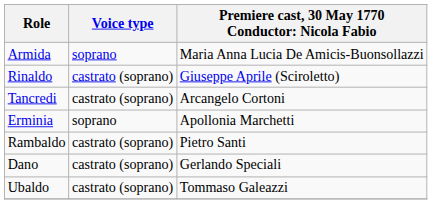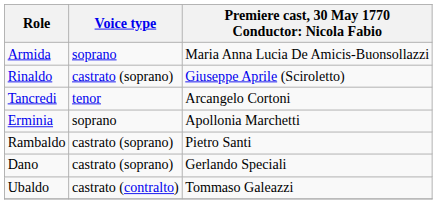Tancredi | Voice type: castrato (soprano) -> tenor
Ubaldo | Voice type: castrato (soprano) -> castrato (contralto)
